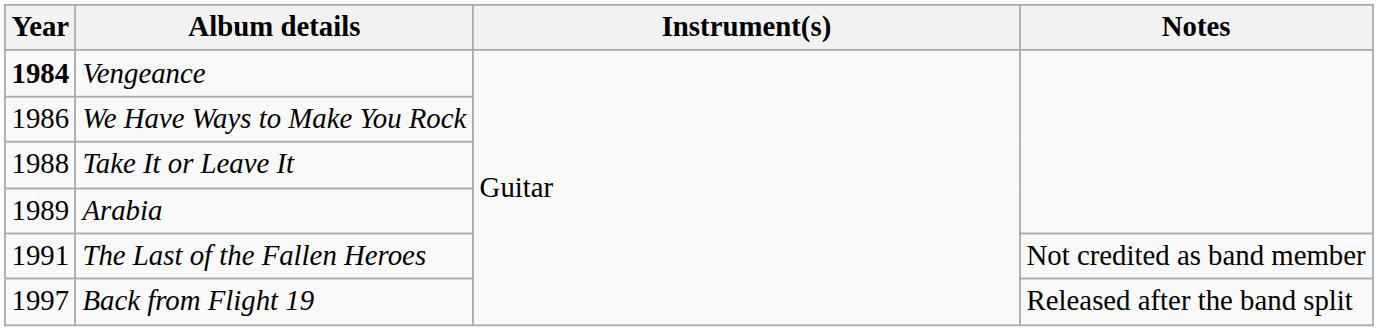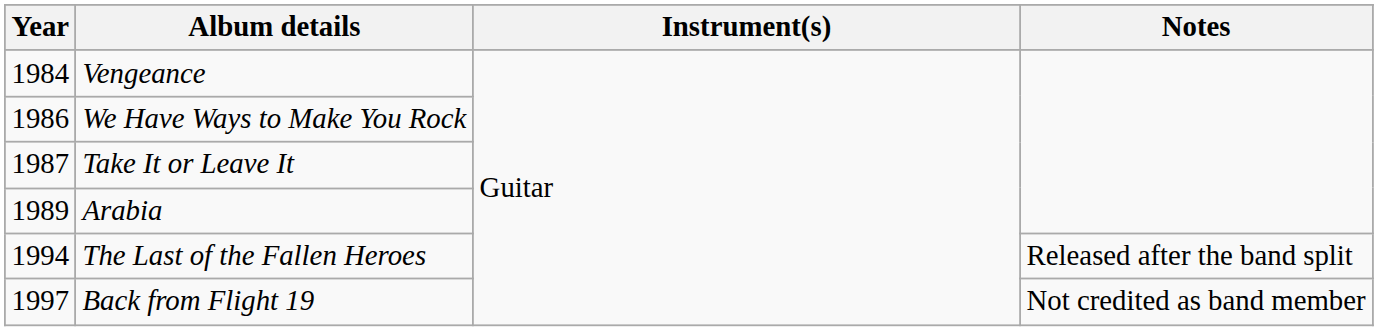Vengeance | Year: bold -> normal
Take It or Leave It | Year: 1988 -> 1987
The Last of the Fallen Heroes | Year: 1991 -> 1994
The Last of the Fallen Heroes | Notes: Not credited as band member -> Released after the band split
Back from Flight 19 | Notes: Released after the band split -> Not credited as band member
